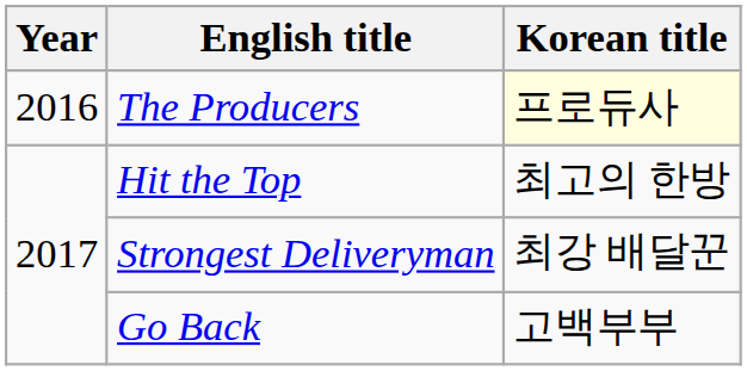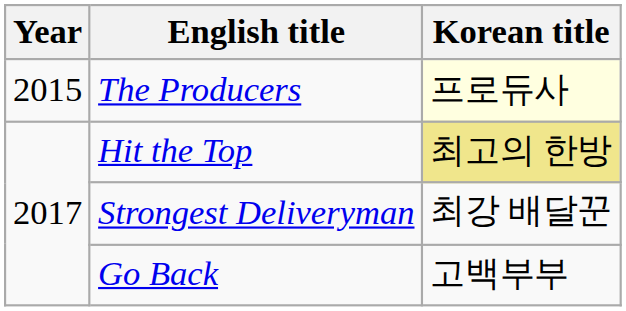The Producers | Year: 2016 -> 2015
Hit the Top | Korean title: no background -> khaki background
